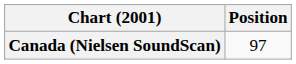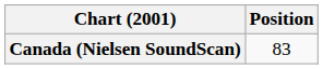Canada (Nielsen SoundScan) | Position: 97 -> 83
